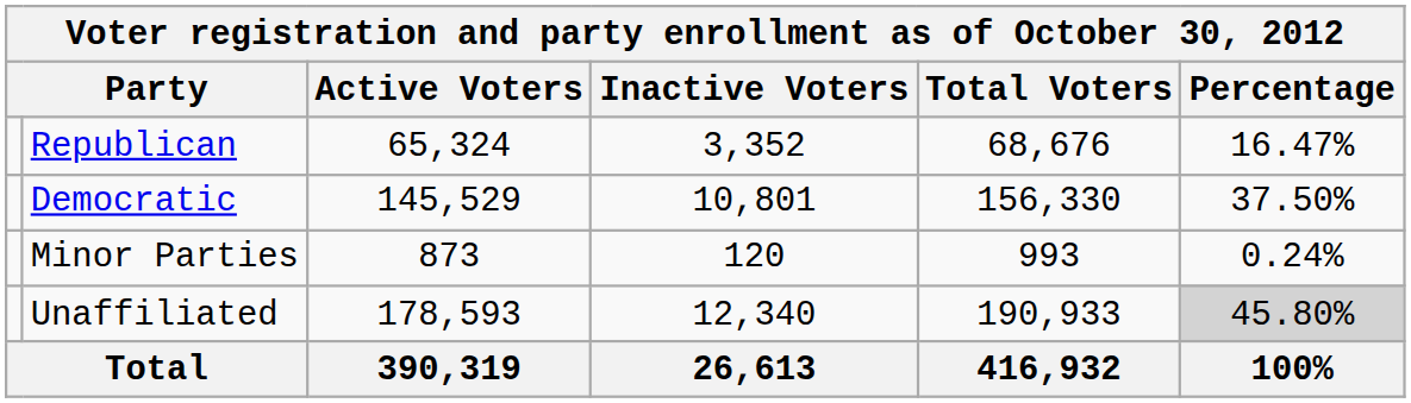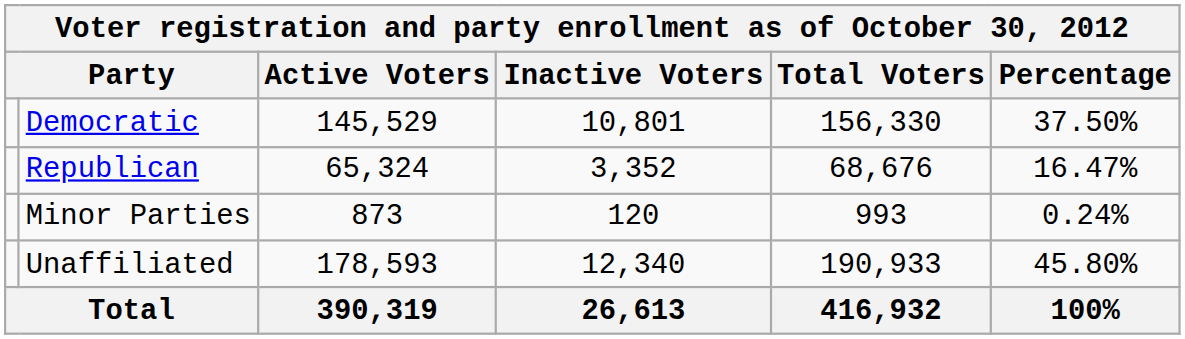rows swapped: Democratic <-> Republican
Unaffiliated | Percentage: lightgrey background -> no background
